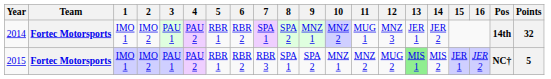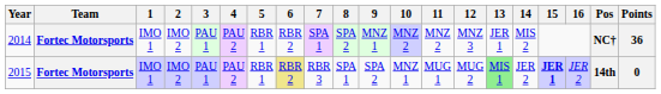2014 | 11: MUG 1 -> MNZ 2
2014 | 14: JER 2 -> MIS 2
2014 | Pos: 14th -> NC†
2014 | Points: 32 -> 36
2015 | 6: no background -> khaki background
2015 | 11: MNZ 2 -> MUG 1
2015 | 14: MIS 2 -> JER 2
2015 | 15: normal -> bold
2015 | Pos: NC† -> 14th
2015 | Points: 5 -> 0
